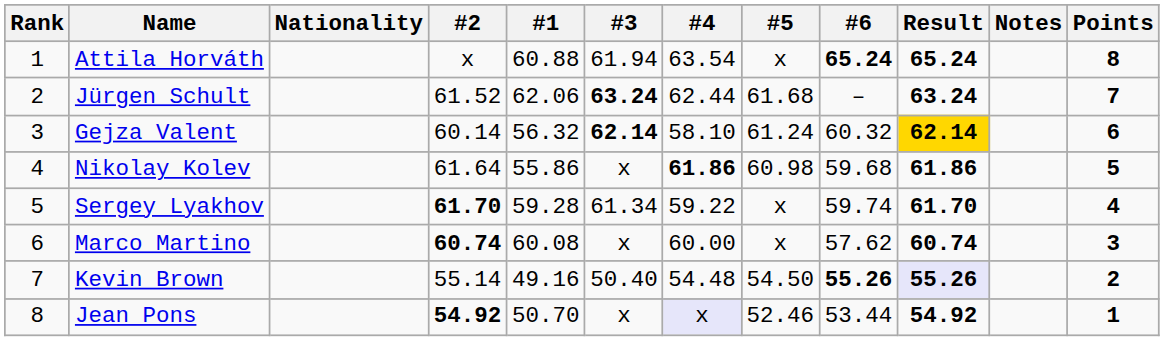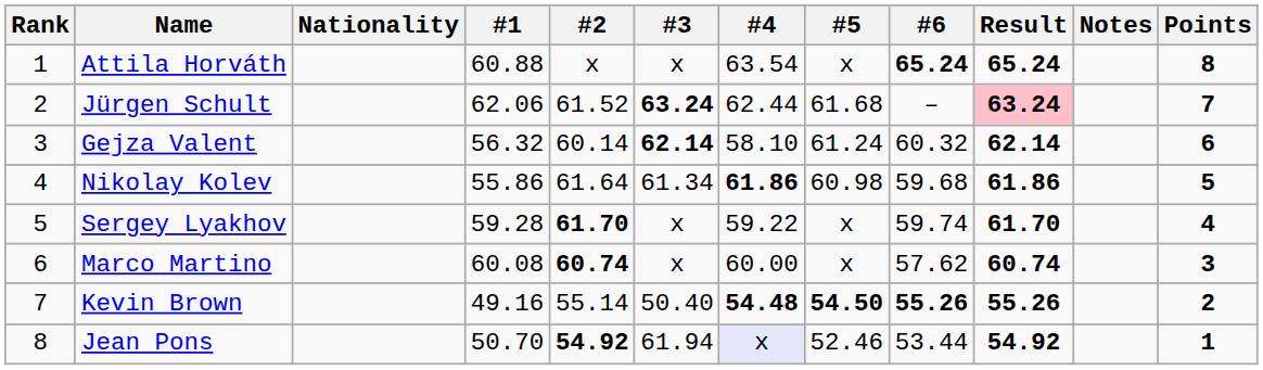columns swapped: #1 <-> #2
Attila Horváth | #3: 61.94 -> x
Jürgen Schult | Result: no background -> pink background
Gejza Valent | Result: gold background -> no background
Nikolay Kolev | #3: x -> 61.34
Sergey Lyakhov | #3: 61.34 -> x
Kevin Brown | #4: normal -> bold
Kevin Brown | #5: normal -> bold
Kevin Brown | Result: lavender background -> no background
Jean Pons | #3: x -> 61.94
